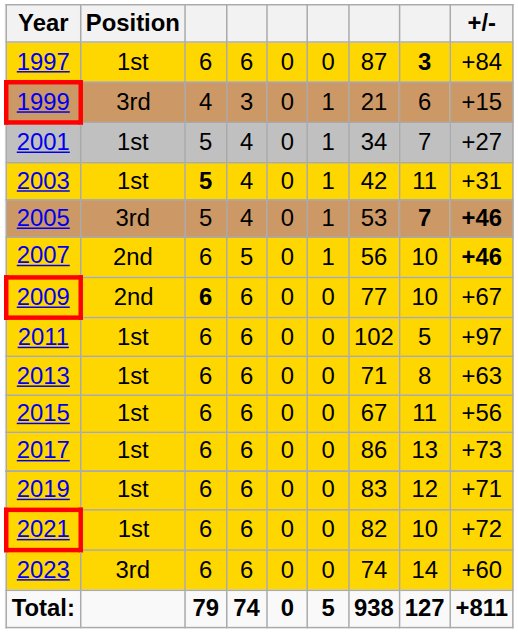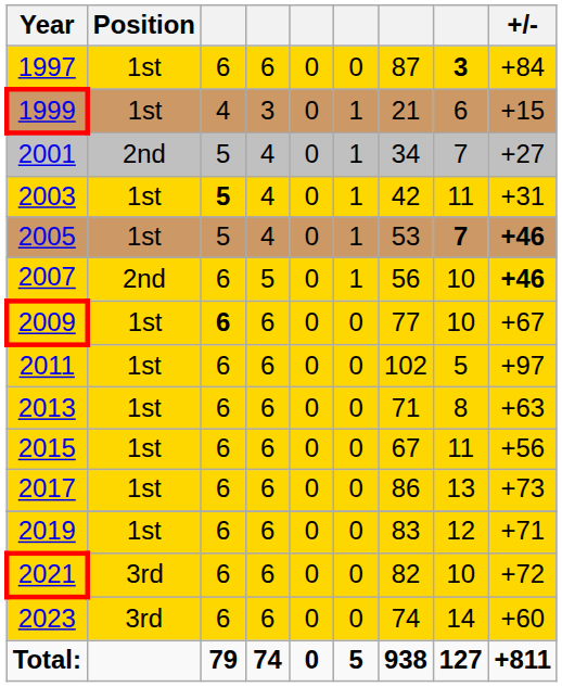1999 | Position: 3rd -> 1st
2001 | Position: 1st -> 2nd
2005 | Position: 3rd -> 1st
2009 | Position: 2nd -> 1st
2021 | Position: 1st -> 3rd
